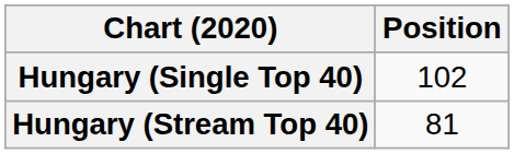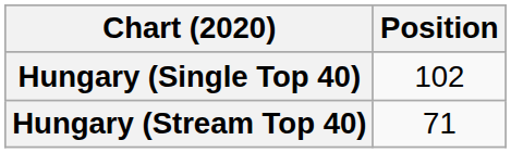Hungary (Stream Top 40) | Position: 81 -> 71
